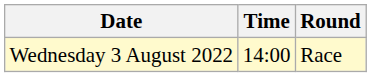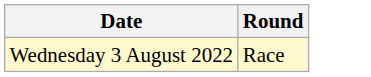- column: Time | 14:00
